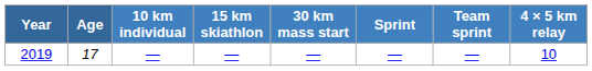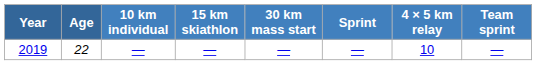columns swapped: 4 × 5 km relay <-> Team sprint
2019 | Age: 17 -> 22
